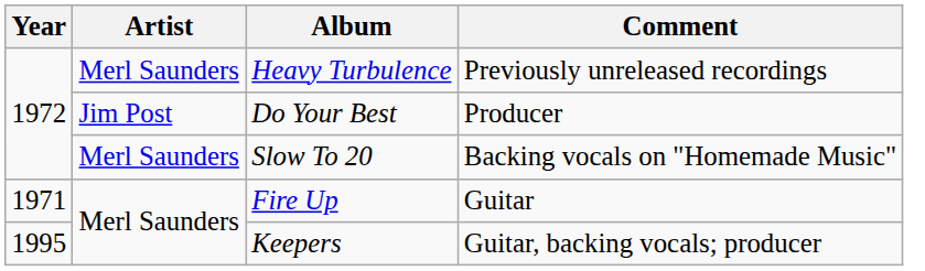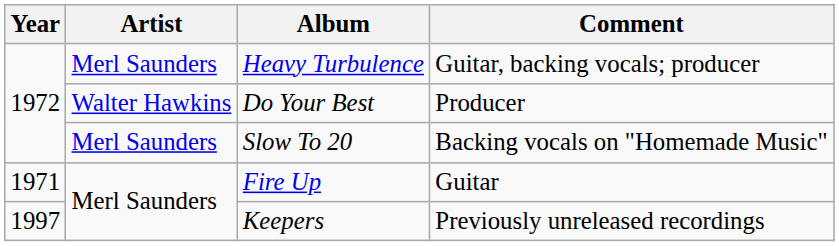Heavy Turbulence | Comment: Previously unreleased recordings -> Guitar, backing vocals; producer
Do Your Best | Artist: Jim Post -> Walter Hawkins
Keepers | Year: 1995 -> 1997
Keepers | Comment: Guitar, backing vocals; producer -> Previously unreleased recordings
